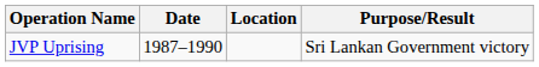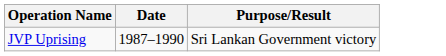- column: Location
